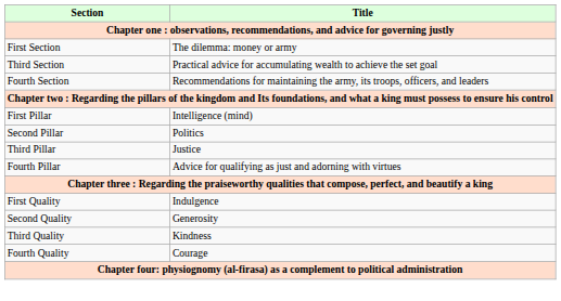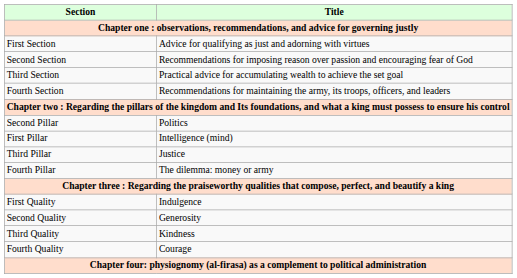First Section | Title: The dilemma: money or army -> Advice for qualifying as just and adorning with virtues
+ row: Second Section | Recommendations for imposing reason over passion and encouraging fear of God
rows swapped: First Pillar <-> Second Pillar
Fourth Pillar | Title: Advice for qualifying as just and adorning with virtues -> The dilemma: money or army
